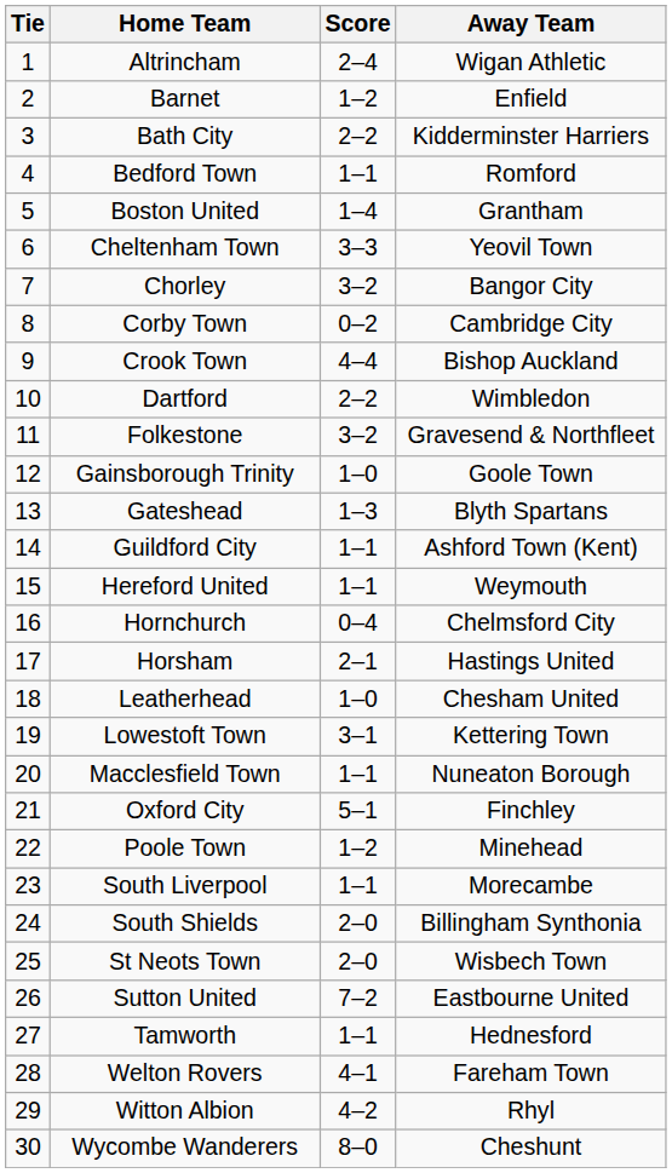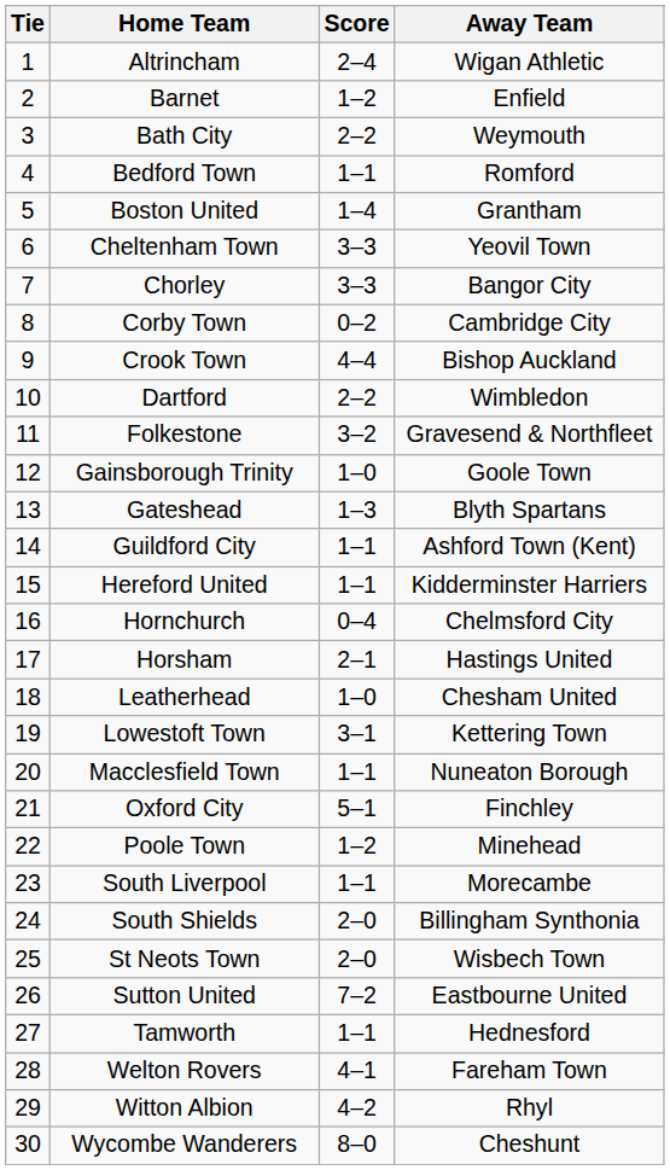Bath City | Away Team: Kidderminster Harriers -> Weymouth
Chorley | Score: 3–2 -> 3–3
Hereford United | Away Team: Weymouth -> Kidderminster Harriers
